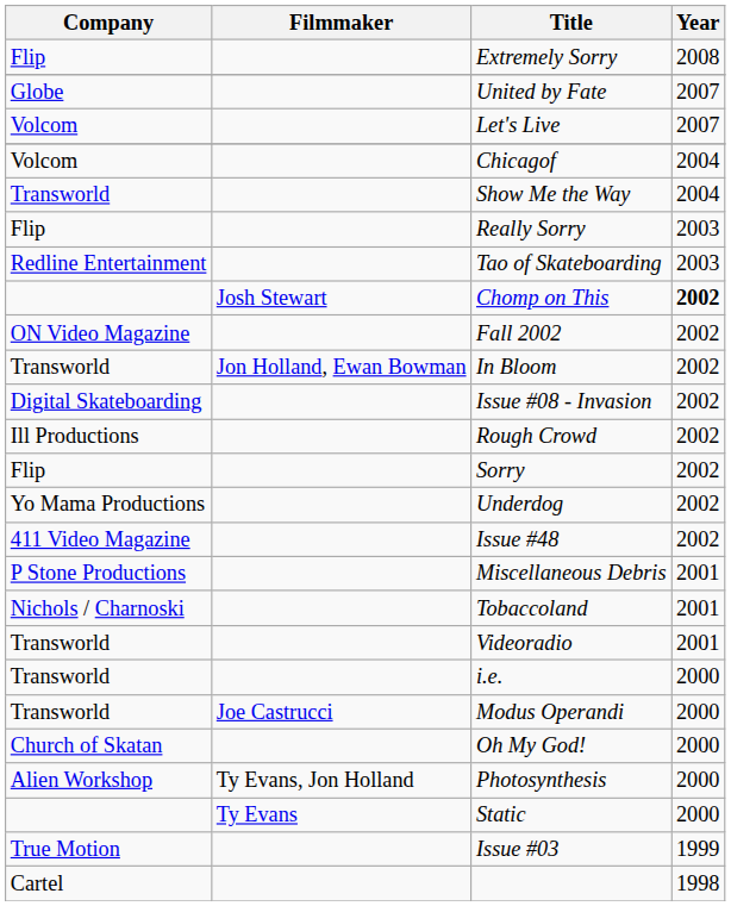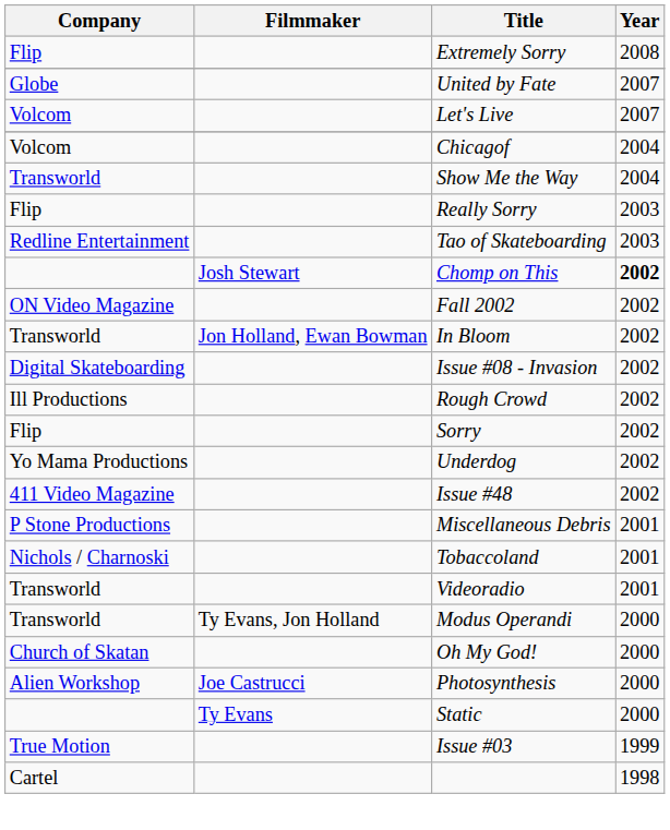- row: Transworld | i.e. | 2000
Modus Operandi | Filmmaker: Joe Castrucci -> Ty Evans, Jon Holland
Photosynthesis | Filmmaker: Ty Evans, Jon Holland -> Joe Castrucci
